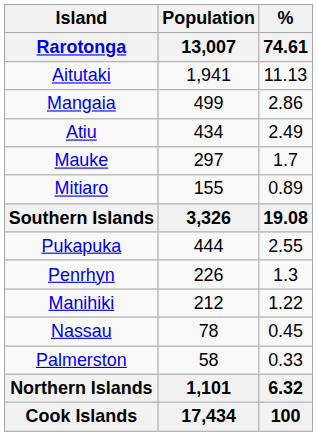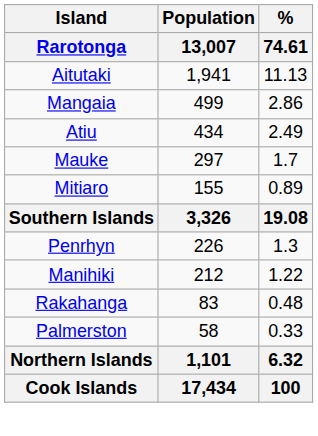- row: Pukapuka | 444 | 2.55
+ row: Rakahanga | 83 | 0.48
- row: Nassau | 78 | 0.45
